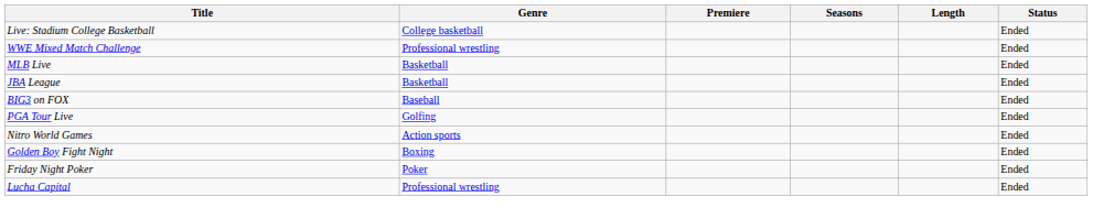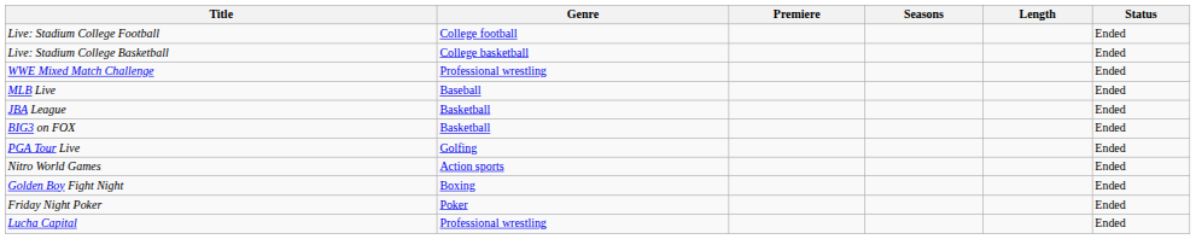+ row: Live: Stadium College Football | College football | Ended
MLB Live | Genre: Basketball -> Baseball
BIG3 on FOX | Genre: Baseball -> Basketball
